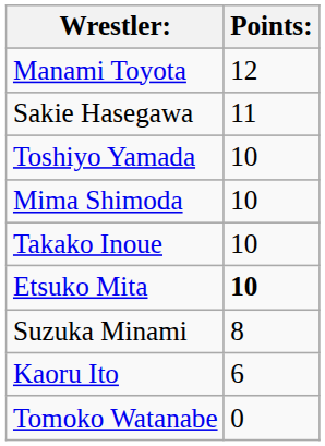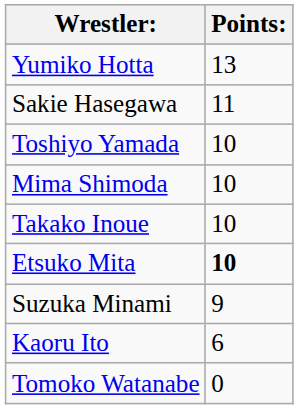+ row: Yumiko Hotta | 13
- row: Manami Toyota | 12
Suzuka Minami | Points:: 8 -> 9
